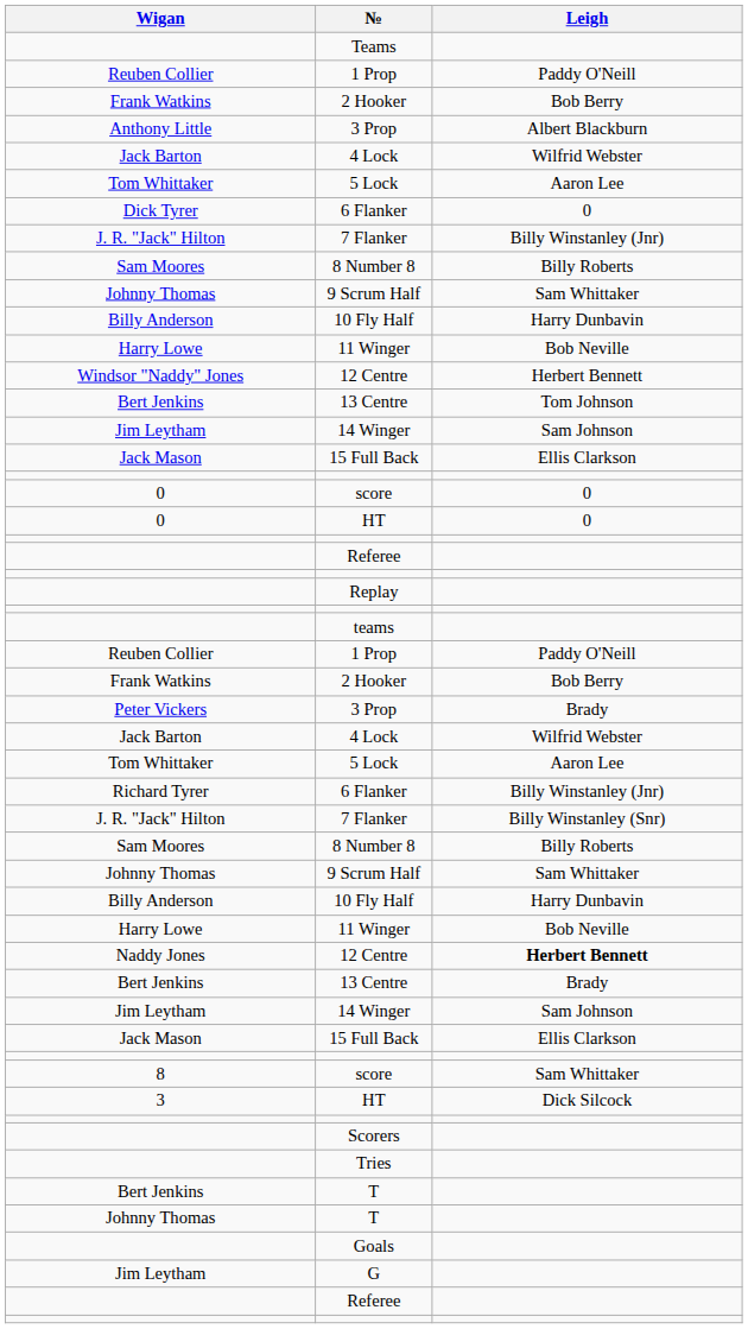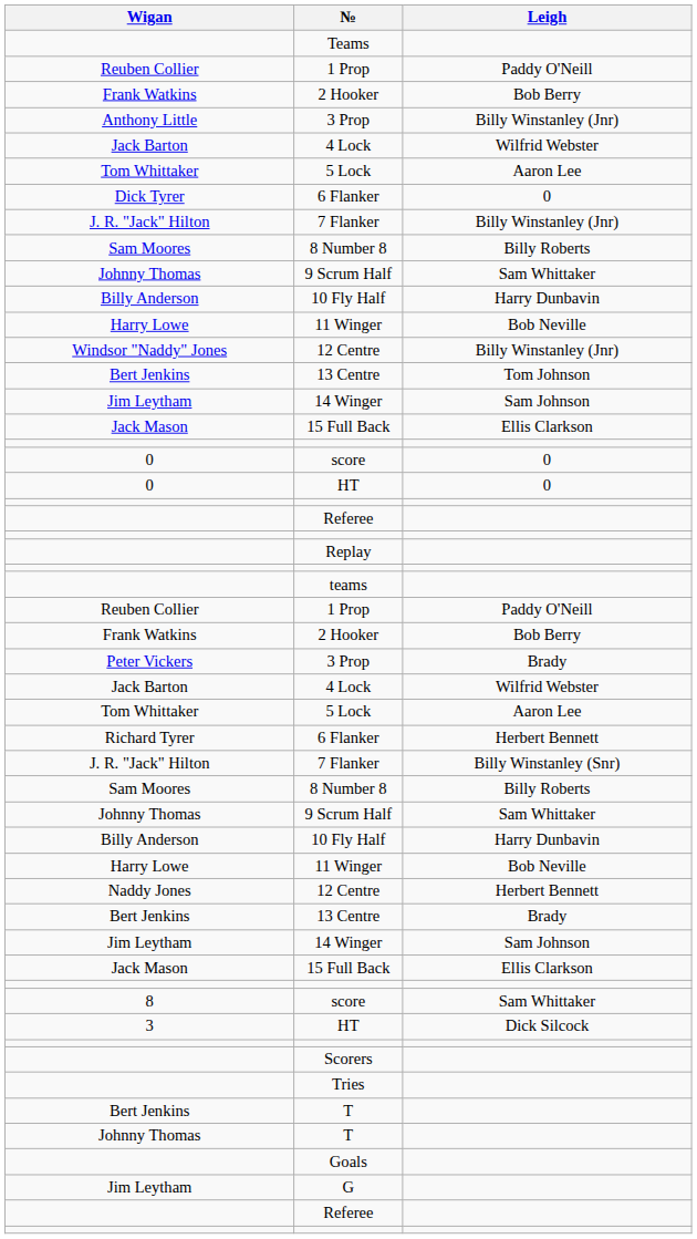Anthony Little / 3 Prop | Leigh: Albert Blackburn -> Billy Winstanley (Jnr)
Windsor "Naddy" Jones / 12 Centre | Leigh: Herbert Bennett -> Billy Winstanley (Jnr)
Richard Tyrer / 6 Flanker | Leigh: Billy Winstanley (Jnr) -> Herbert Bennett
Naddy Jones / 12 Centre | Leigh: bold -> normal
